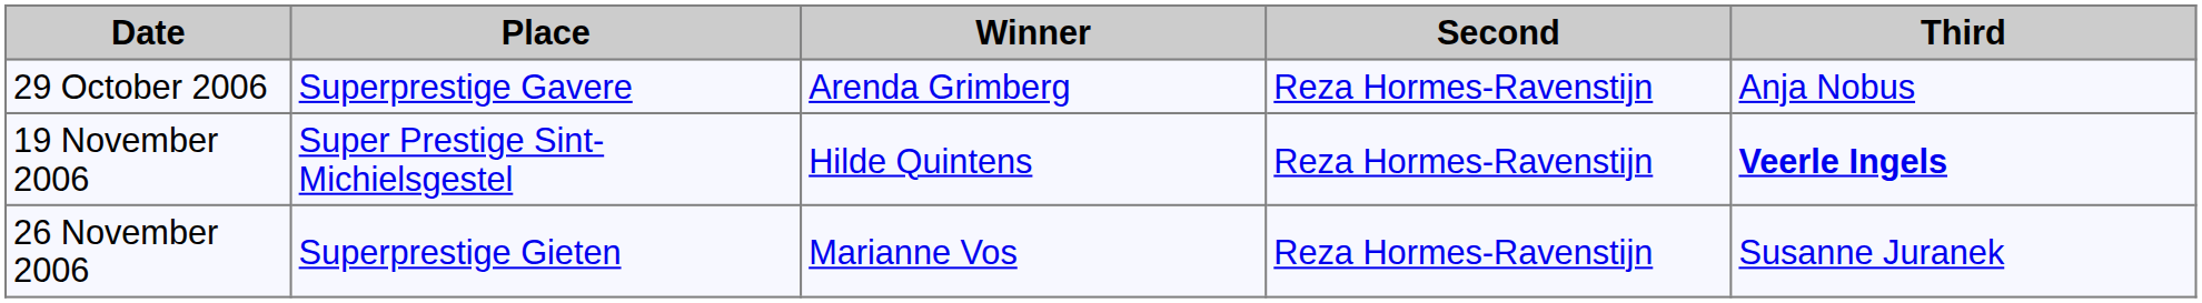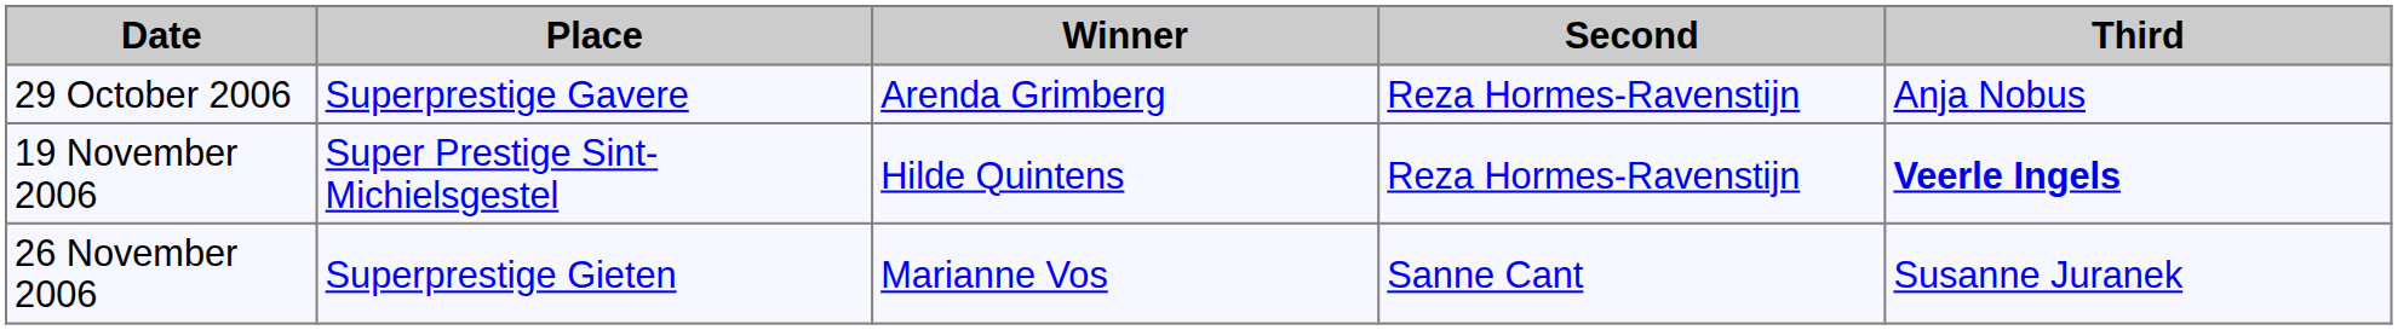26 November 2006 | Second: Reza Hormes-Ravenstijn -> Sanne Cant
